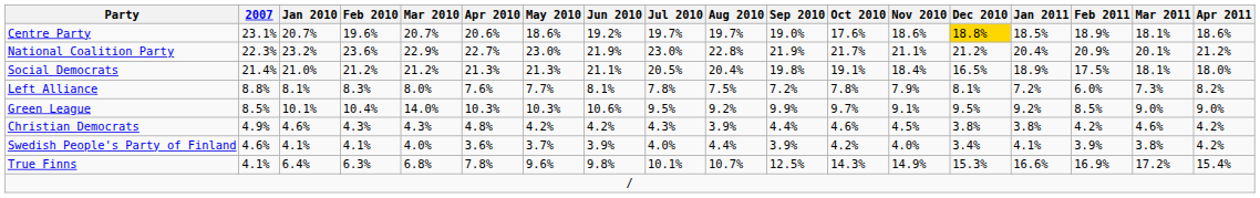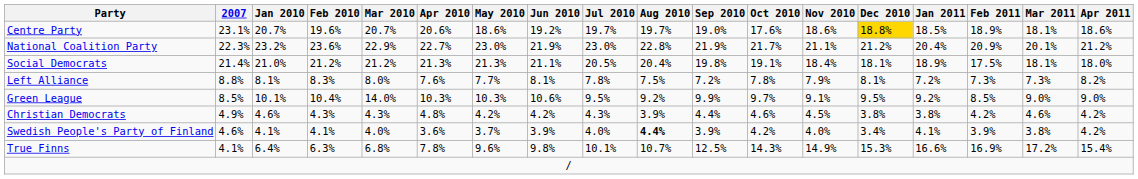Social Democrats | Dec 2010: 16.5% -> 18.1%
Left Alliance | Feb 2011: 6.0% -> 7.3%
Swedish People's Party of Finland | Aug 2010: normal -> bold
